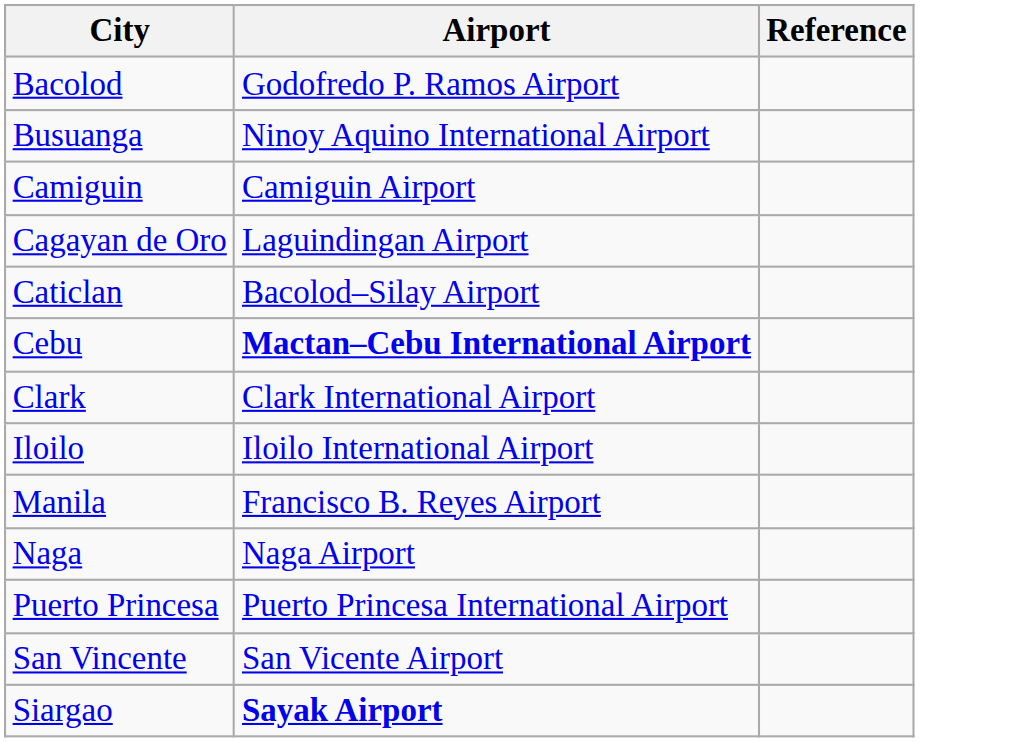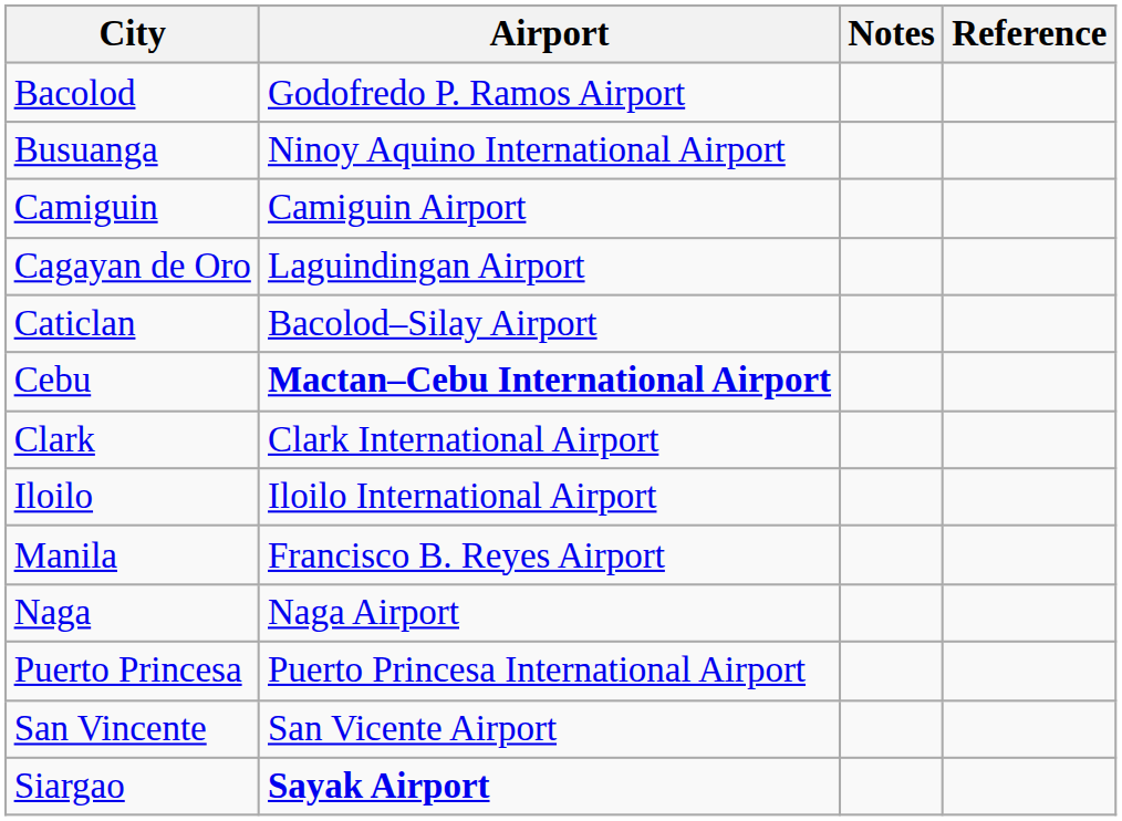+ column: Notes
